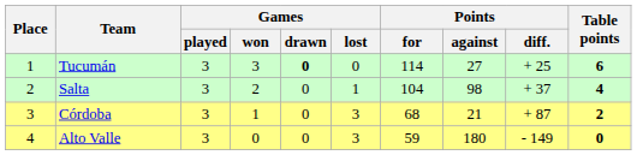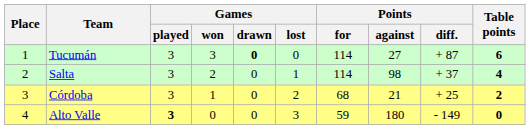Tucumán | Points / diff.: + 25 -> + 87
Salta | Points / for: 104 -> 114
Córdoba | Games / lost: 3 -> 2
Córdoba | Points / diff.: + 87 -> + 25
Alto Valle | Games / played: normal -> bold
